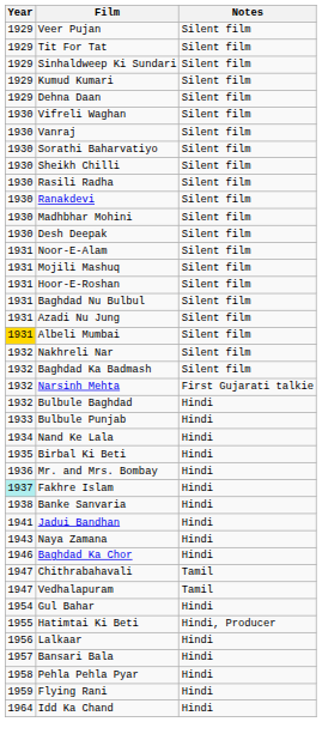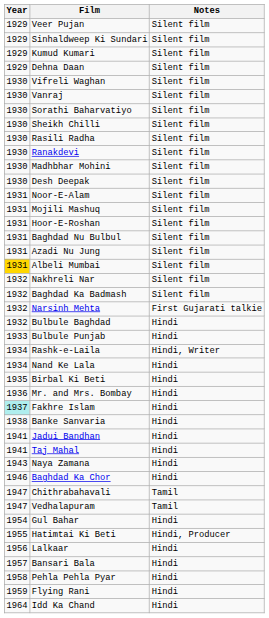- row: 1929 | Tit For Tat | Silent film
+ row: 1934 | Rashk-e-Laila | Hindi, Writer
+ row: 1941 | Taj Mahal | Hindi
